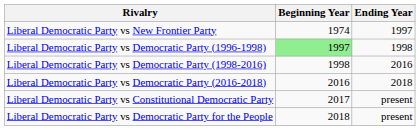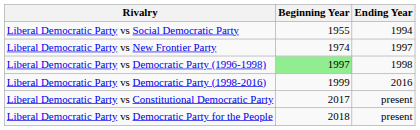+ row: Liberal Democratic Party vs Social Democratic Party | 1955 | 1994
Liberal Democratic Party vs Democratic Party (1998-2016) | Beginning Year: 1998 -> 1999
- row: Liberal Democratic Party vs Democratic Party (2016-2018) | 2016 | 2018
